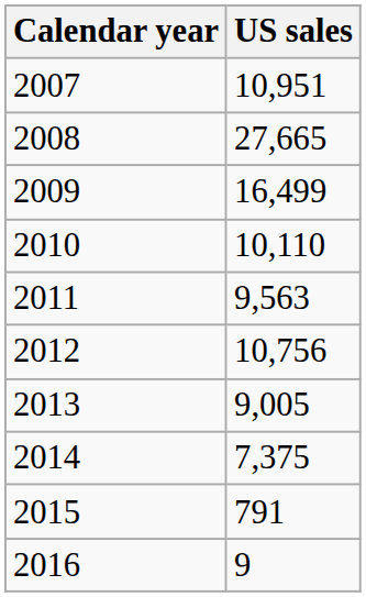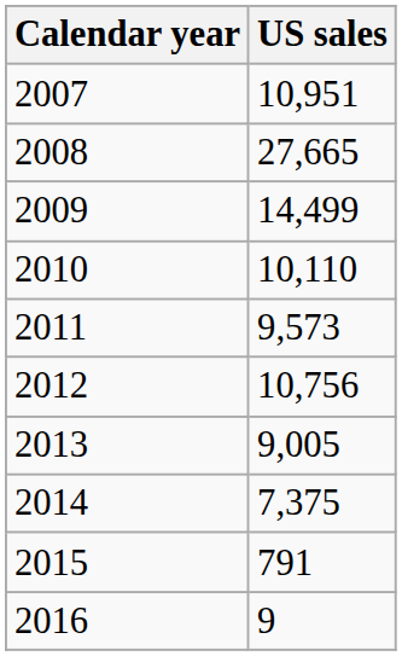2009 | US sales: 16,499 -> 14,499
2011 | US sales: 9,563 -> 9,573
